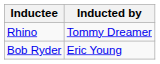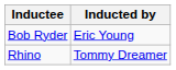rows swapped: Rhino <-> Bob Ryder
